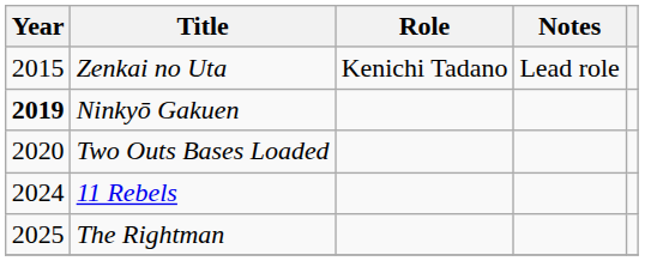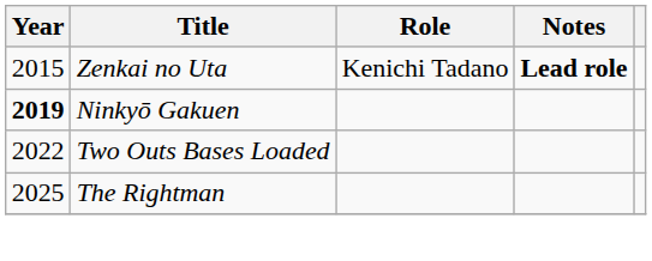Zenkai no Uta | Notes: normal -> bold
Two Outs Bases Loaded | Year: 2020 -> 2022
- row: 2024 | 11 Rebels
